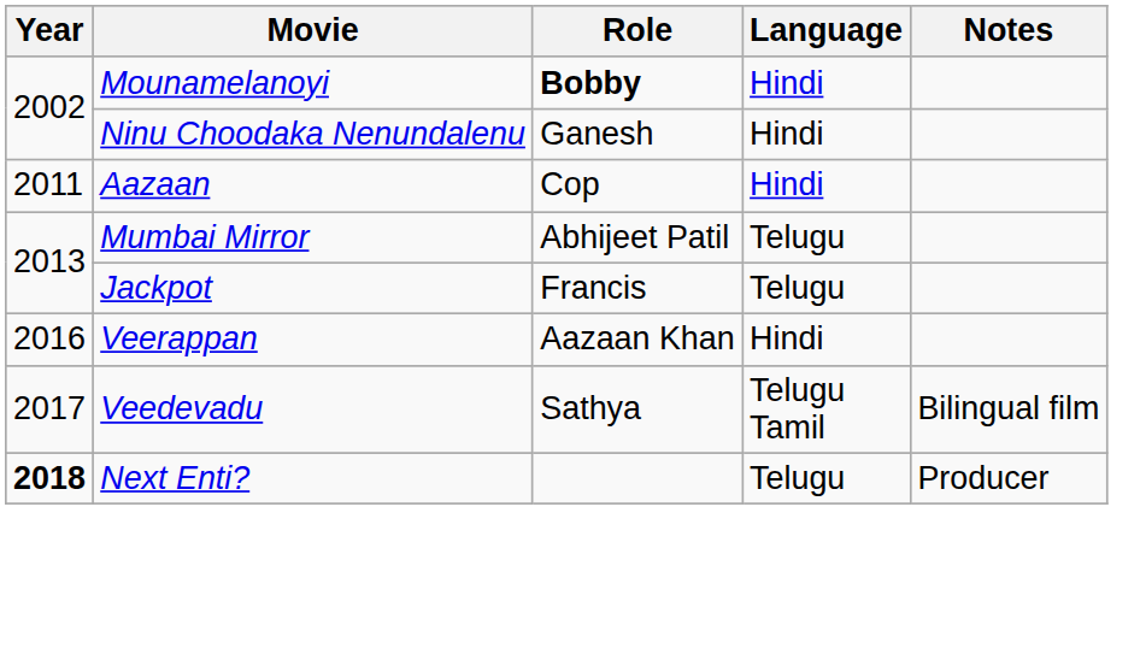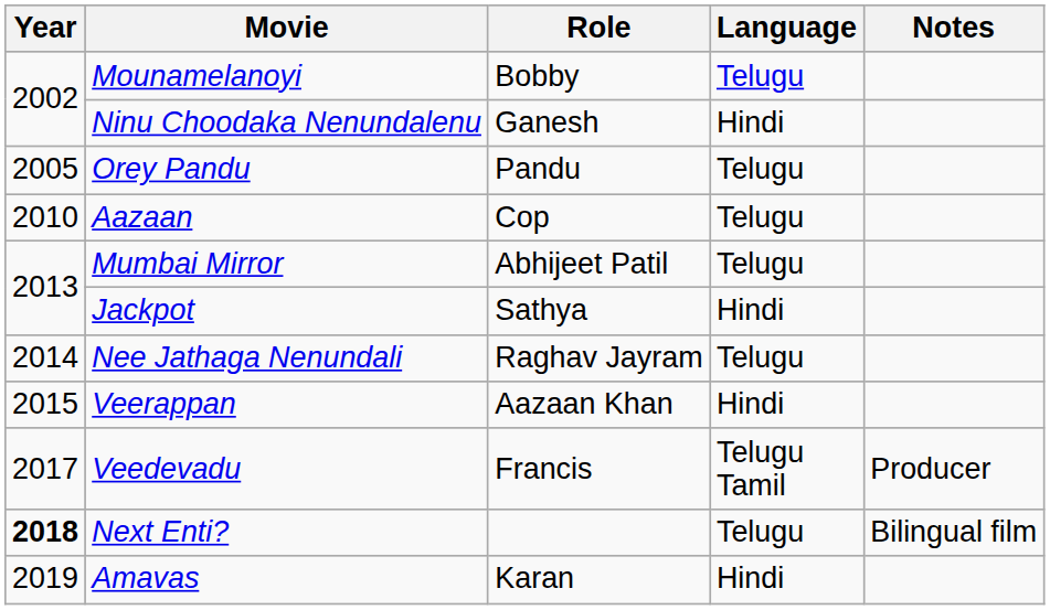Mounamelanoyi | Role: bold -> normal
Mounamelanoyi | Language: Hindi -> Telugu
+ row: 2005 | Orey Pandu | Pandu | Telugu
Aazaan | Year: 2011 -> 2010
Aazaan | Language: Hindi -> Telugu
Jackpot | Role: Francis -> Sathya
Jackpot | Language: Telugu -> Hindi
+ row: 2014 | Nee Jathaga Nenundali | Raghav Jayram | Telugu
Veerappan | Year: 2016 -> 2015
Veedevadu | Role: Sathya -> Francis
Veedevadu | Notes: Bilingual film -> Producer
Next Enti? | Notes: Producer -> Bilingual film
+ row: 2019 | Amavas | Karan | Hindi
